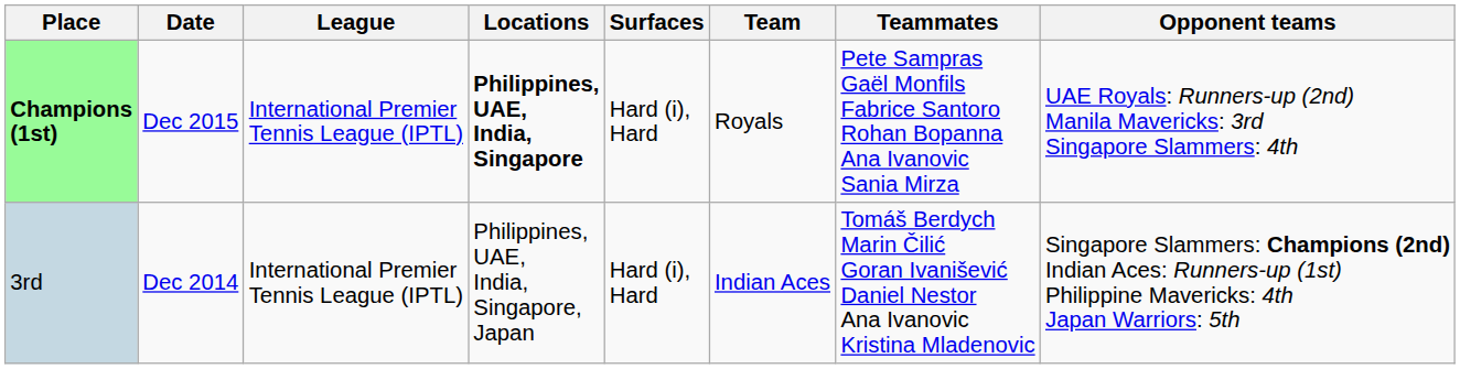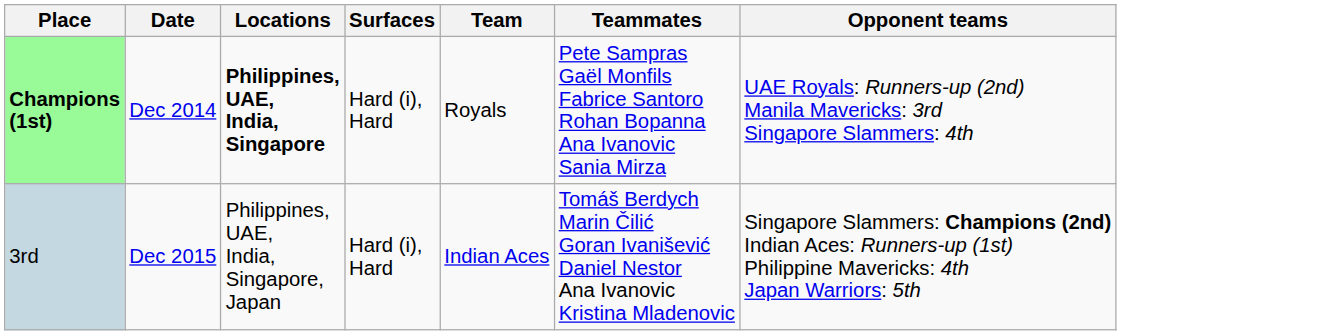- column: League | International Premier Tennis League (IPTL) | International Premier Tennis League (IPTL)
Champions (1st) | Date: Dec 2015 -> Dec 2014
3rd | Date: Dec 2014 -> Dec 2015
